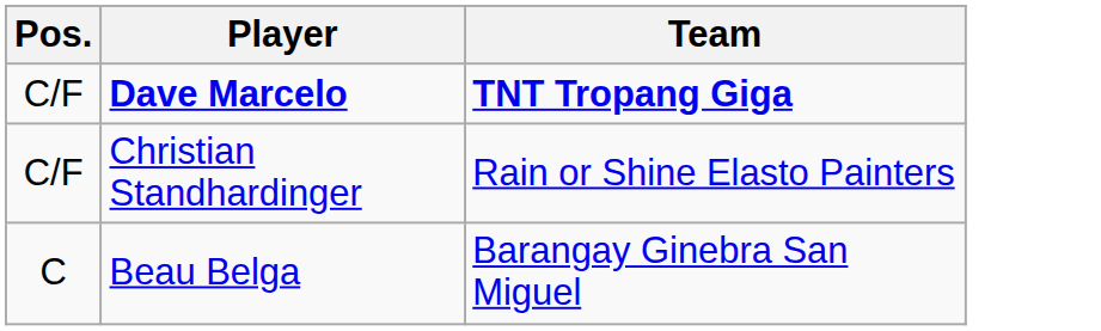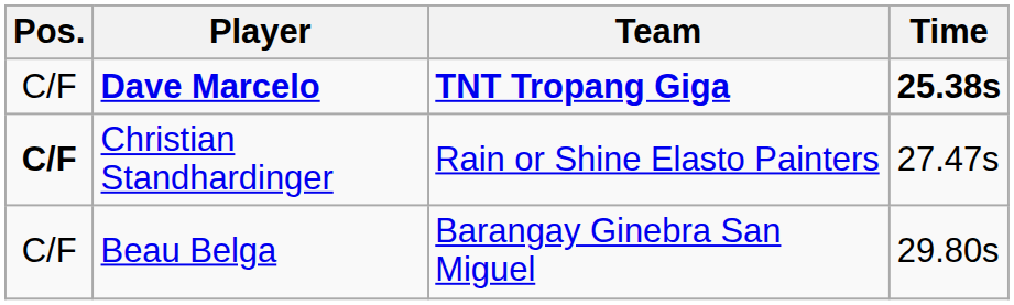+ column: Time | 25.38s | 27.47s | 29.80s
Christian Standhardinger | Pos.: normal -> bold
Beau Belga | Pos.: C -> C/F
